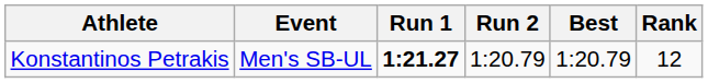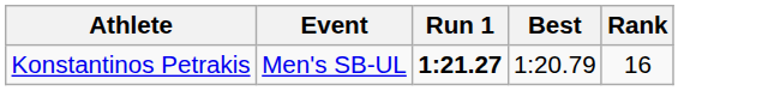- column: Run 2 | 1:20.79
Konstantinos Petrakis | Rank: 12 -> 16
